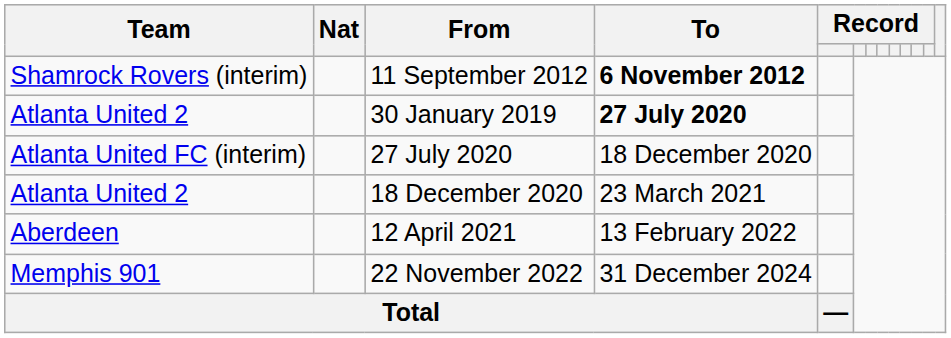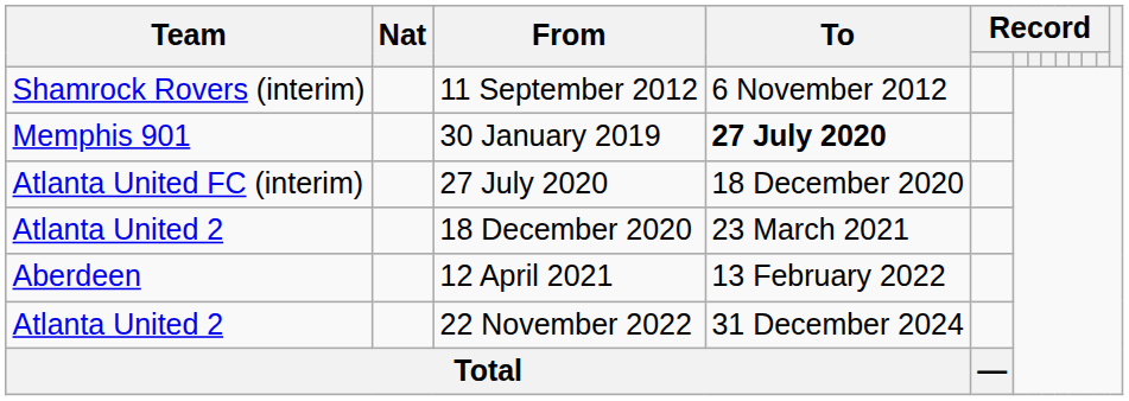11 September 2012 | To: bold -> normal
30 January 2019 | Team: Atlanta United 2 -> Memphis 901
22 November 2022 | Team: Memphis 901 -> Atlanta United 2
